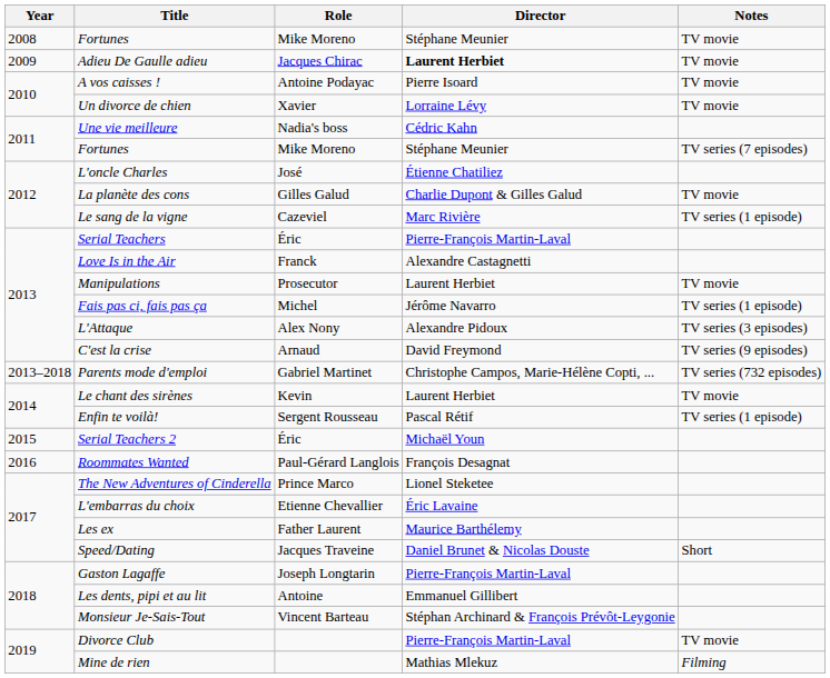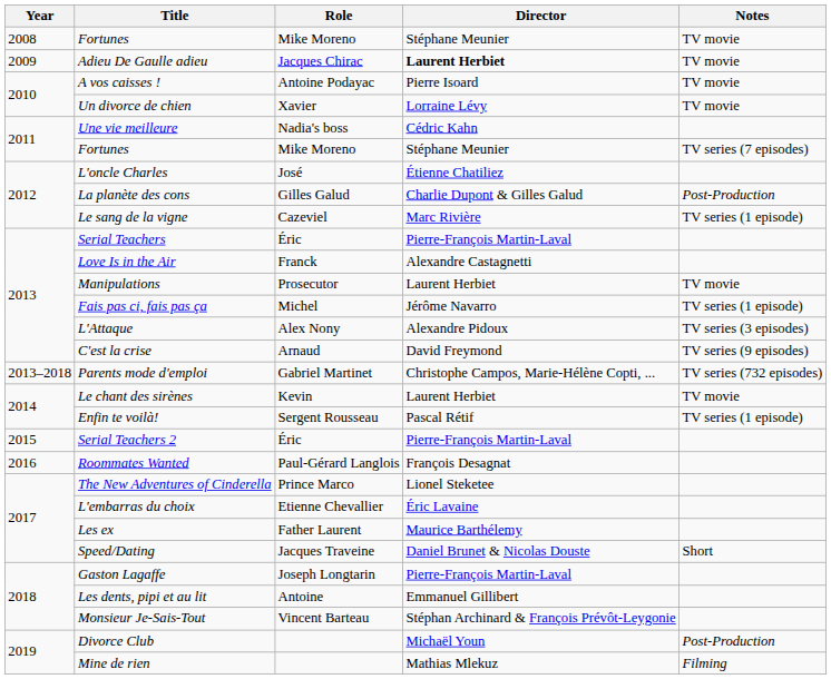La planète des cons | Notes: TV movie -> Post-Production
Serial Teachers 2 | Director: Michaël Youn -> Pierre-François Martin-Laval
Divorce Club | Director: Pierre-François Martin-Laval -> Michaël Youn
Divorce Club | Notes: TV movie -> Post-Production
